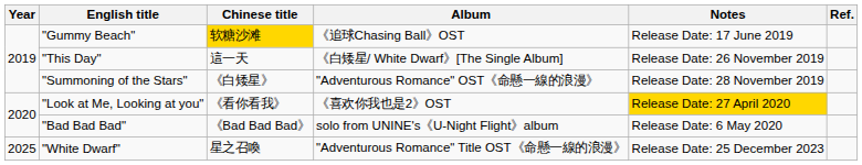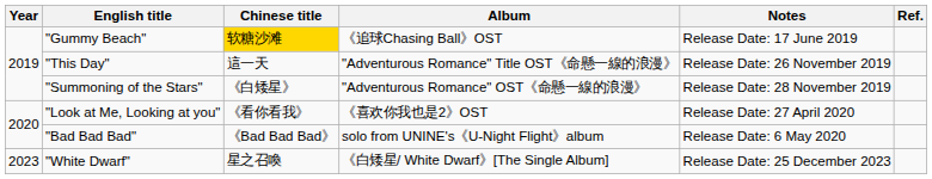"This Day" | Album: 《白矮星/ White Dwarf》[The Single Album] -> "Adventurous Romance" Title OST《命懸一線的浪漫》
"Look at Me, Looking at you" | Notes: gold background -> no background
"White Dwarf" | Year: 2025 -> 2023
"White Dwarf" | Album: "Adventurous Romance" Title OST《命懸一線的浪漫》 -> 《白矮星/ White Dwarf》[The Single Album]
